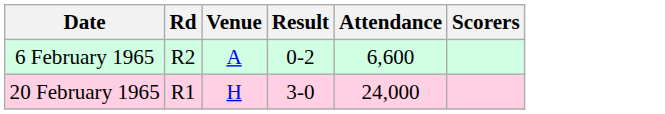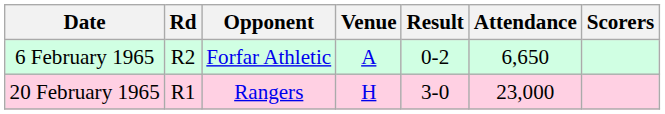+ column: Opponent | Forfar Athletic | Rangers
6 February 1965 | Attendance: 6,600 -> 6,650
20 February 1965 | Attendance: 24,000 -> 23,000
